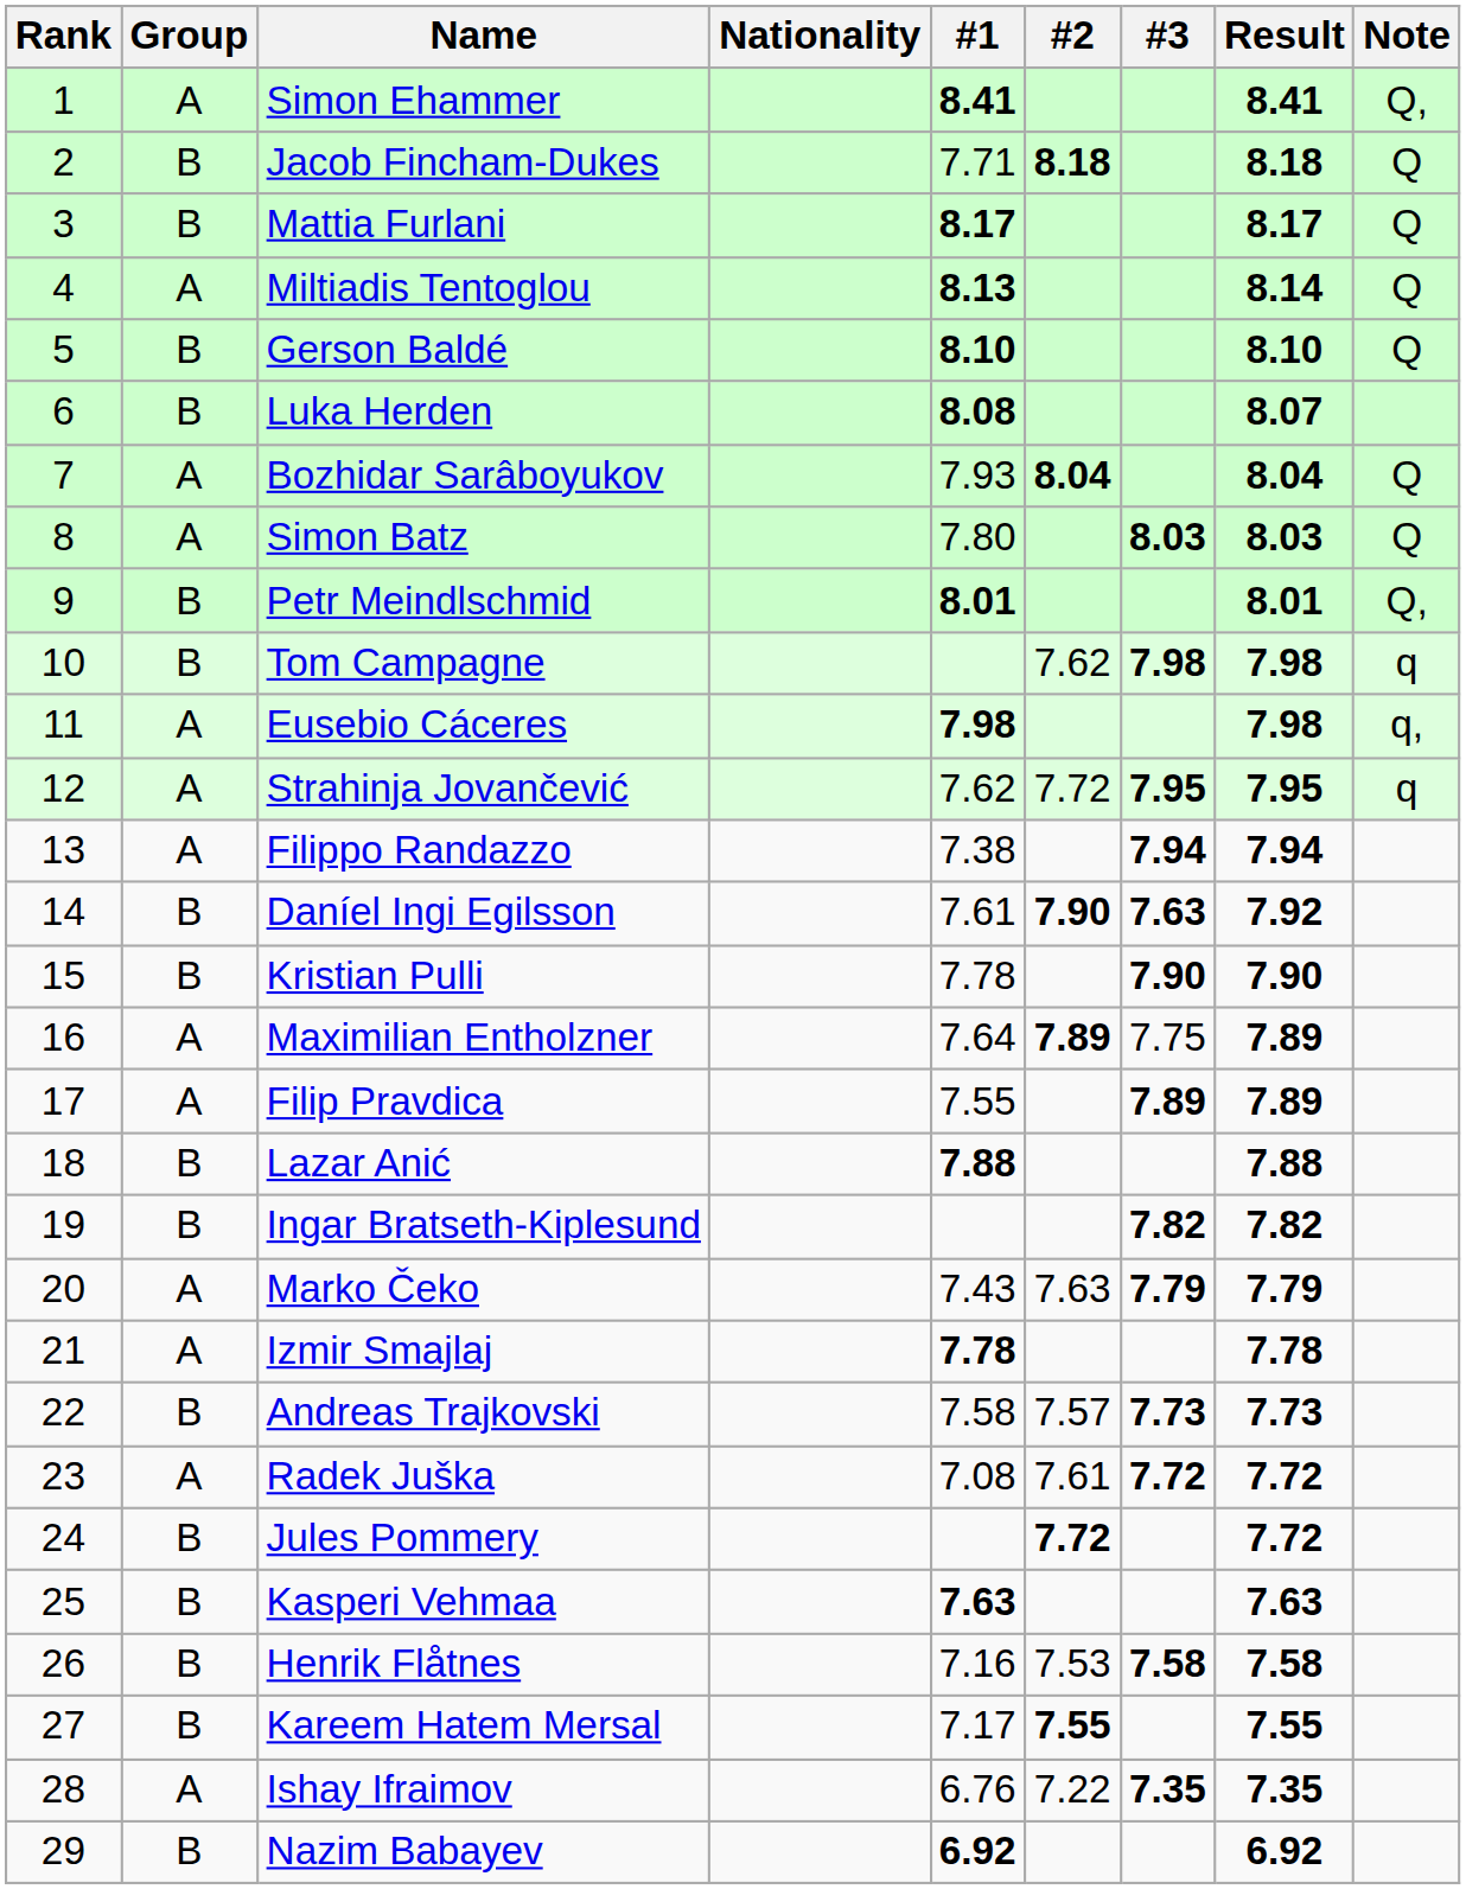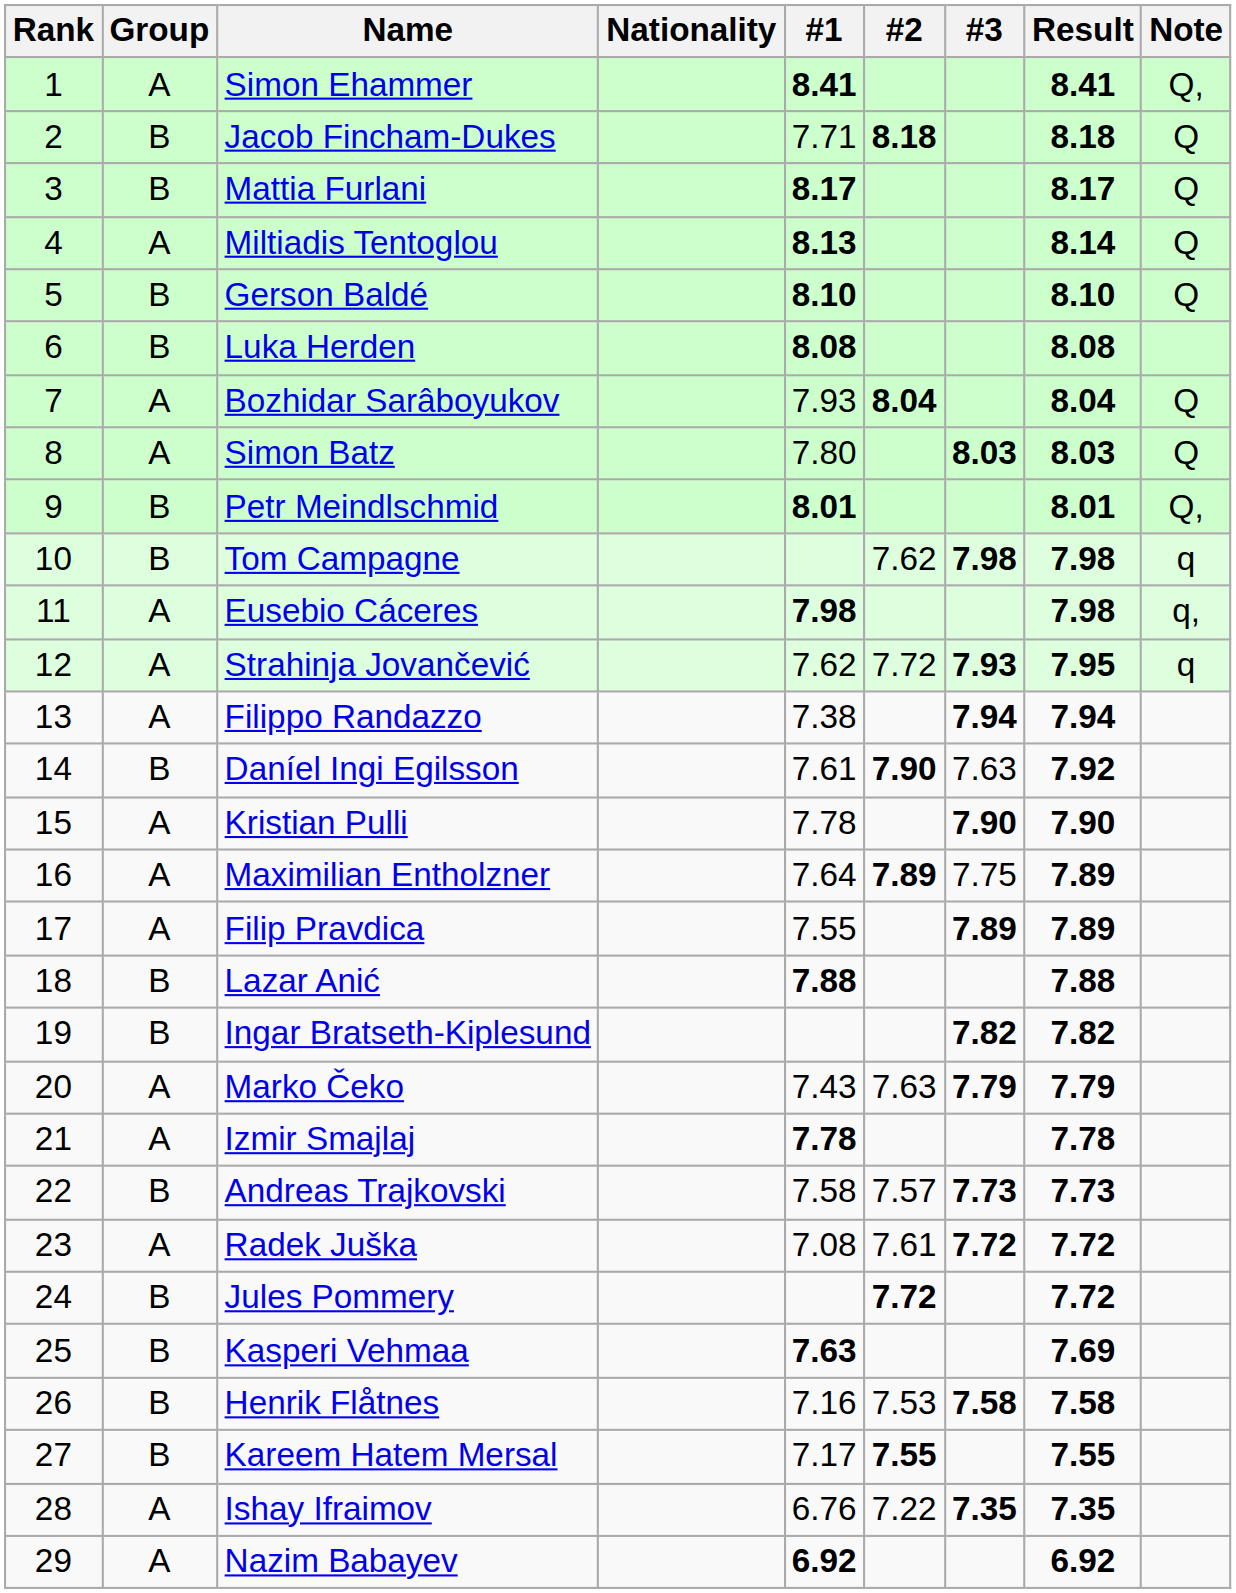Luka Herden | Result: 8.07 -> 8.08
Strahinja Jovančević | #3: 7.95 -> 7.93
Daníel Ingi Egilsson | #3: bold -> normal
Kristian Pulli | Group: B -> A
Kasperi Vehmaa | Result: 7.63 -> 7.69
Nazim Babayev | Group: B -> A
